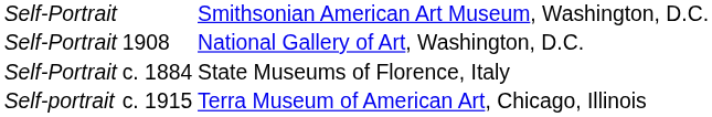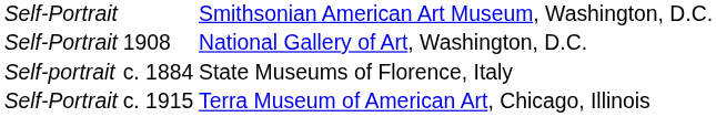State Museums of Florence, Italy | column 1: Self-Portrait -> Self-portrait
Terra Museum of American Art, Chicago, Illinois | column 1: Self-portrait -> Self-Portrait
